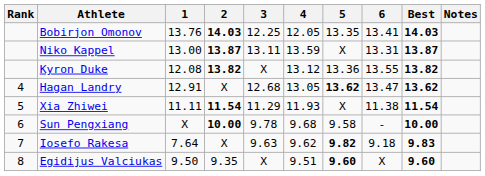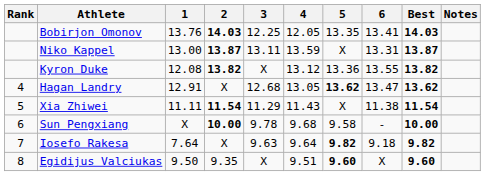Xia Zhiwei | 4: 11.93 -> 11.43
Iosefo Rakesa | 4: 9.62 -> 9.64
Iosefo Rakesa | Best: 9.83 -> 9.82
